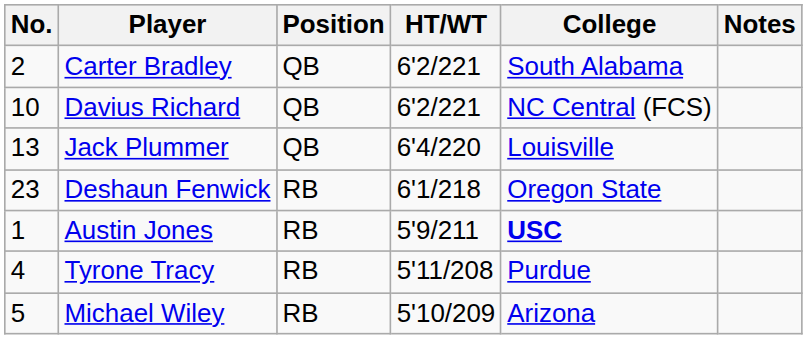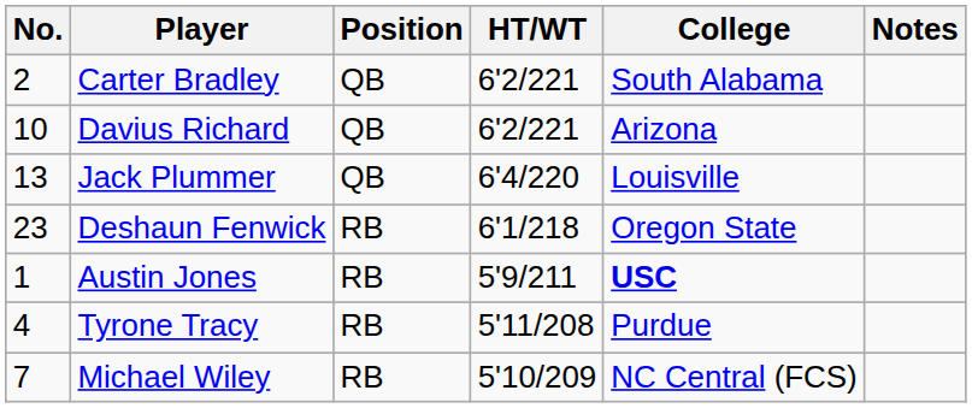Davius Richard | College: NC Central (FCS) -> Arizona
Michael Wiley | No.: 5 -> 7
Michael Wiley | College: Arizona -> NC Central (FCS)
